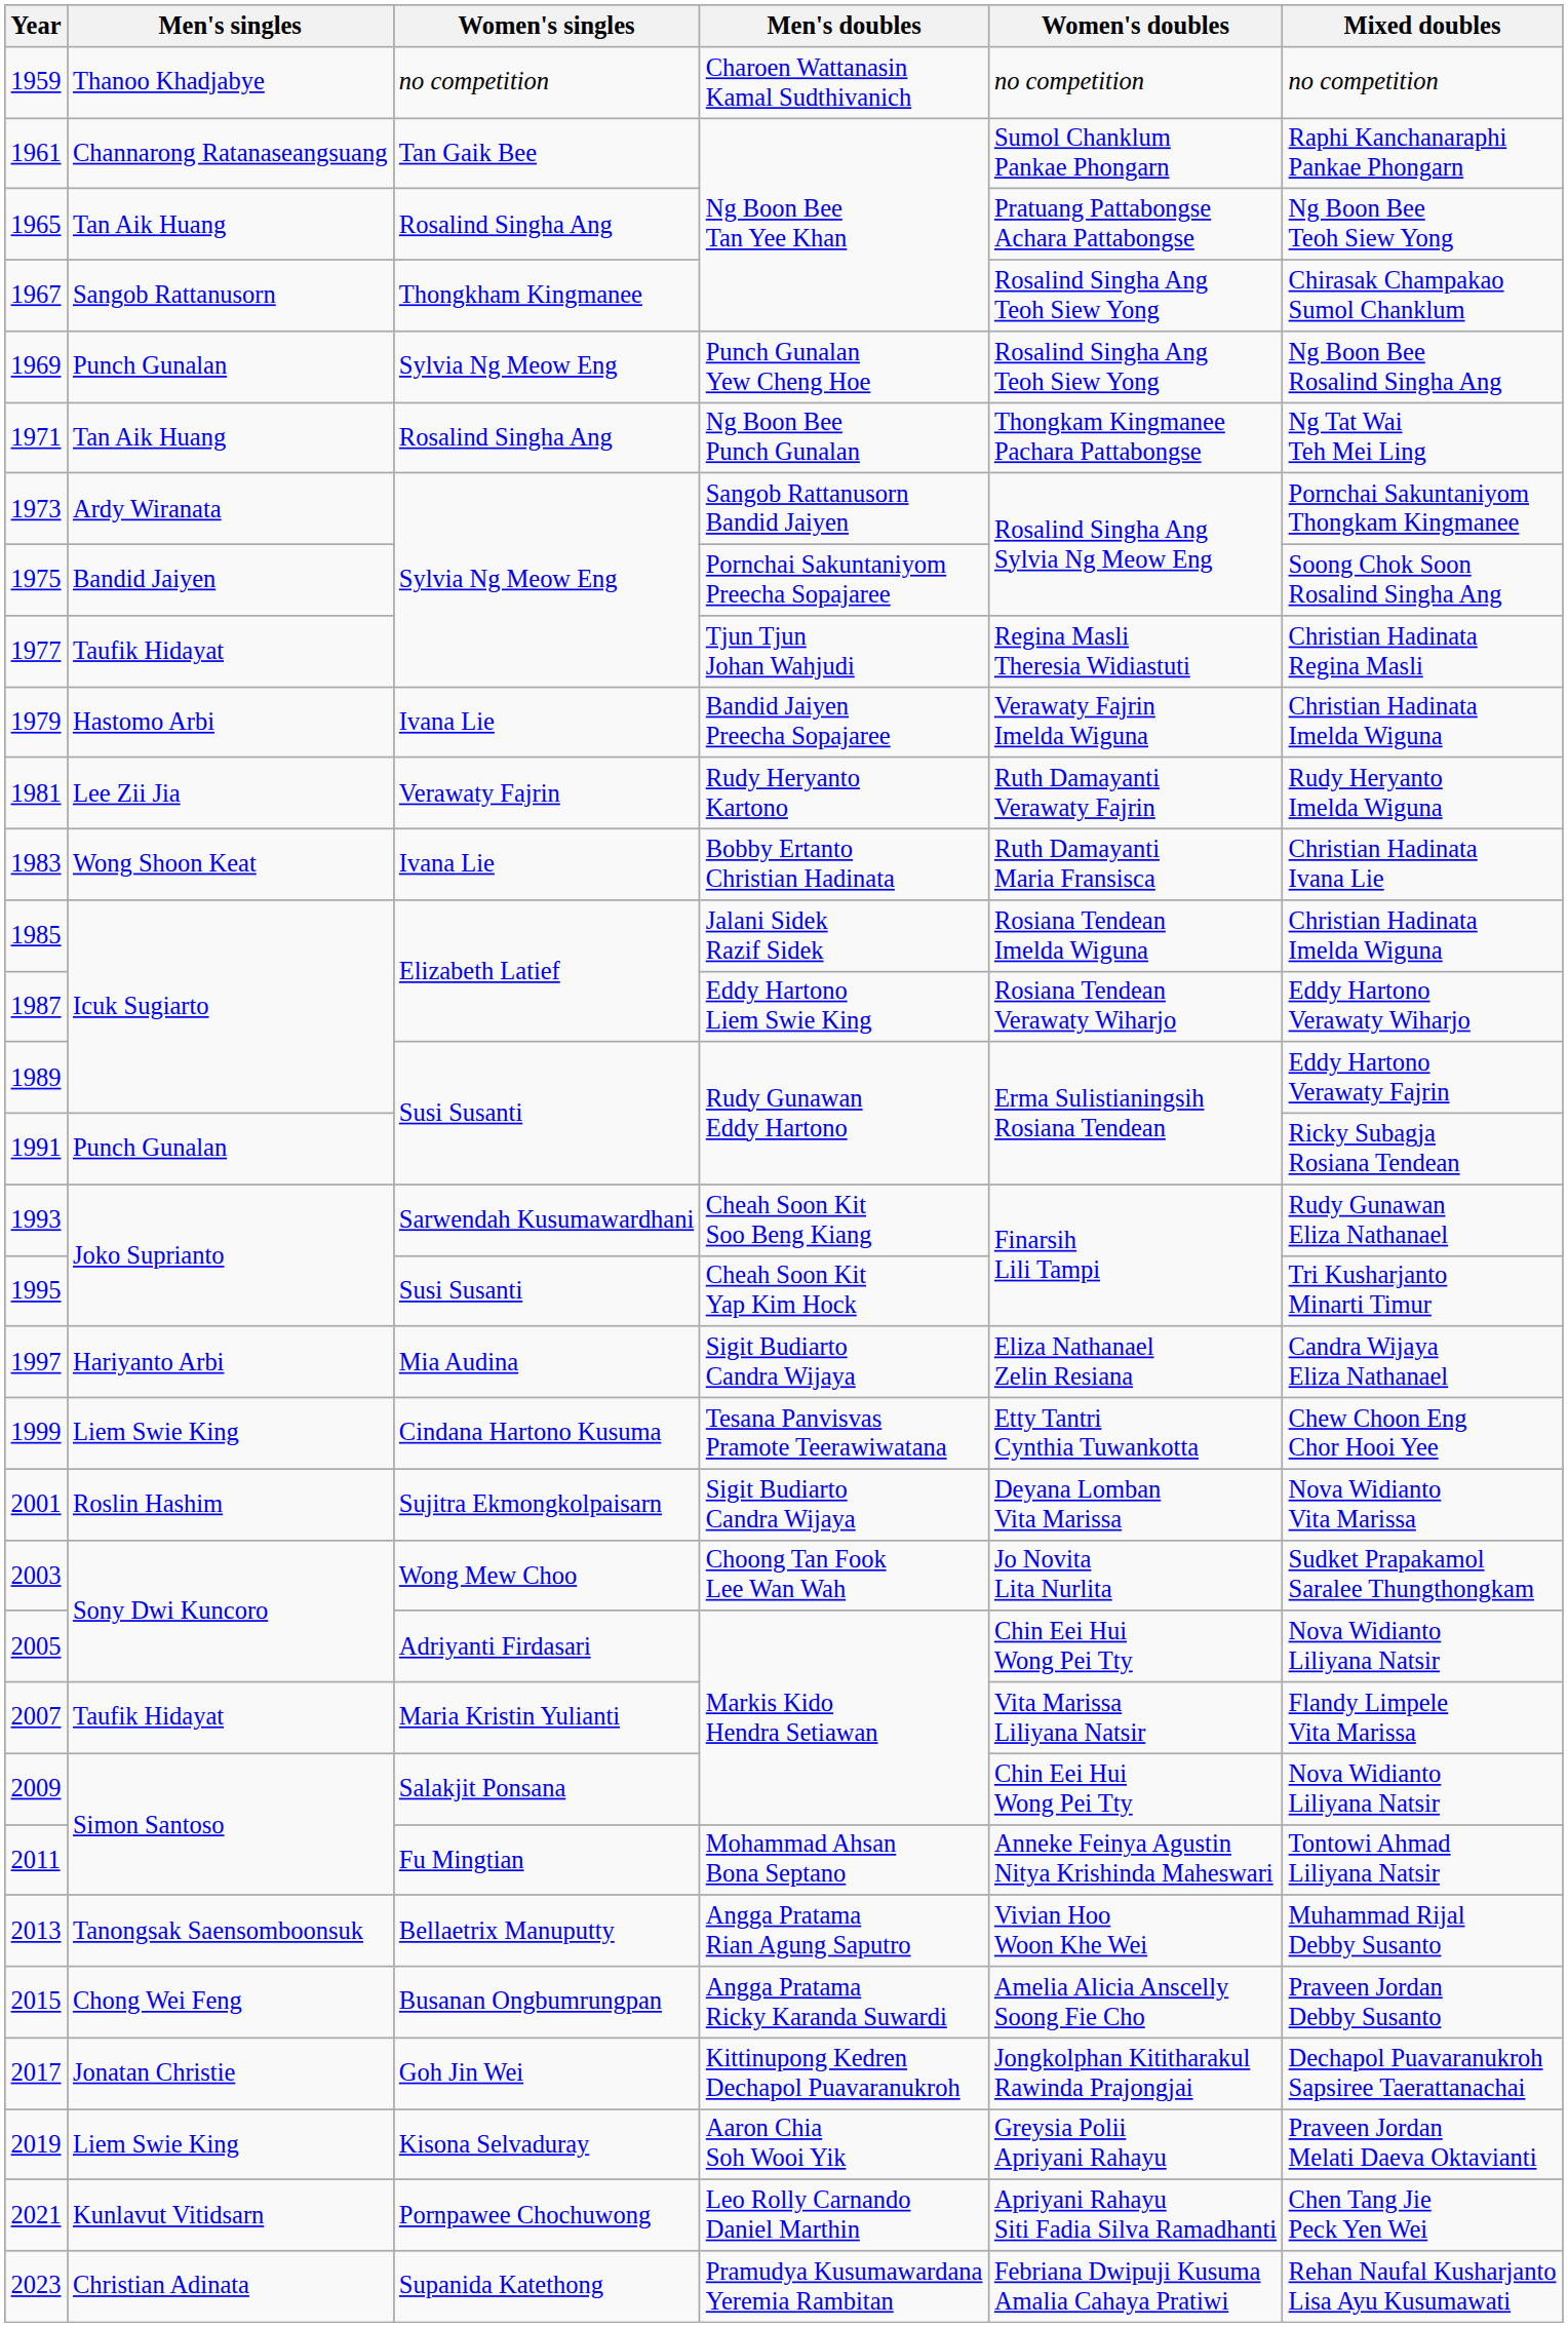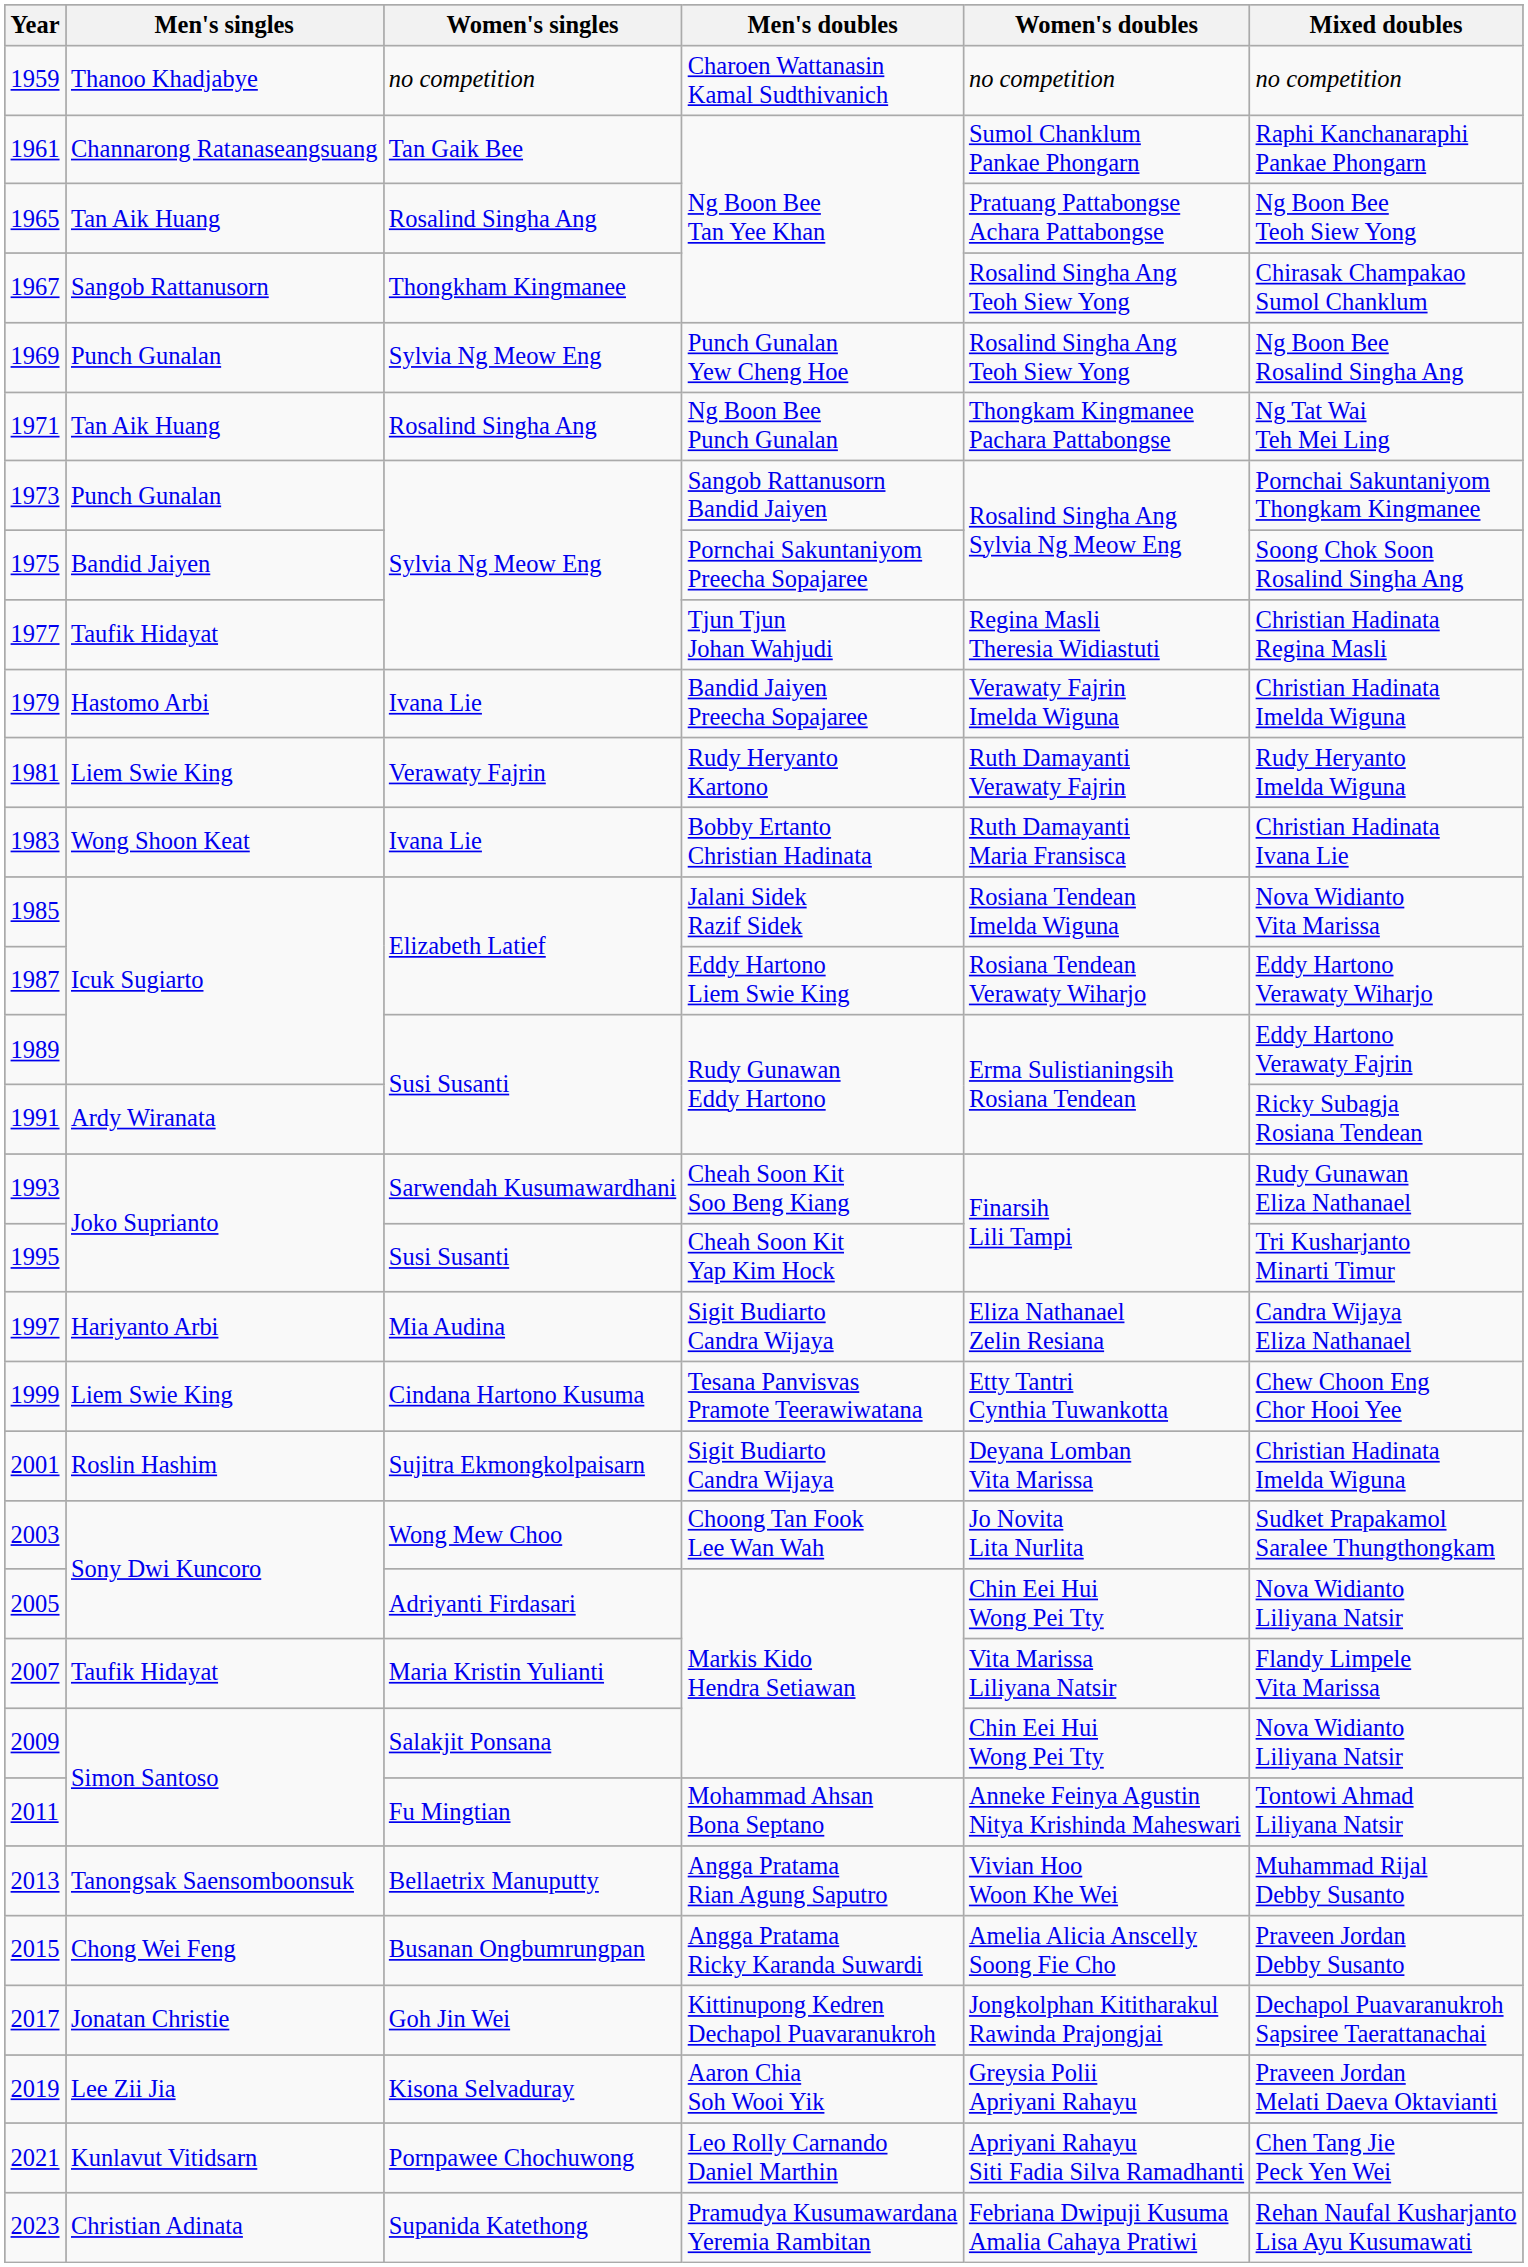1973 | Men's singles: Ardy Wiranata -> Punch Gunalan
1981 | Men's singles: Lee Zii Jia -> Liem Swie King
1985 | Mixed doubles: Christian Hadinata Imelda Wiguna -> Nova Widianto Vita Marissa
1991 | Men's singles: Punch Gunalan -> Ardy Wiranata
2001 | Mixed doubles: Nova Widianto Vita Marissa -> Christian Hadinata Imelda Wiguna
2019 | Men's singles: Liem Swie King -> Lee Zii Jia
